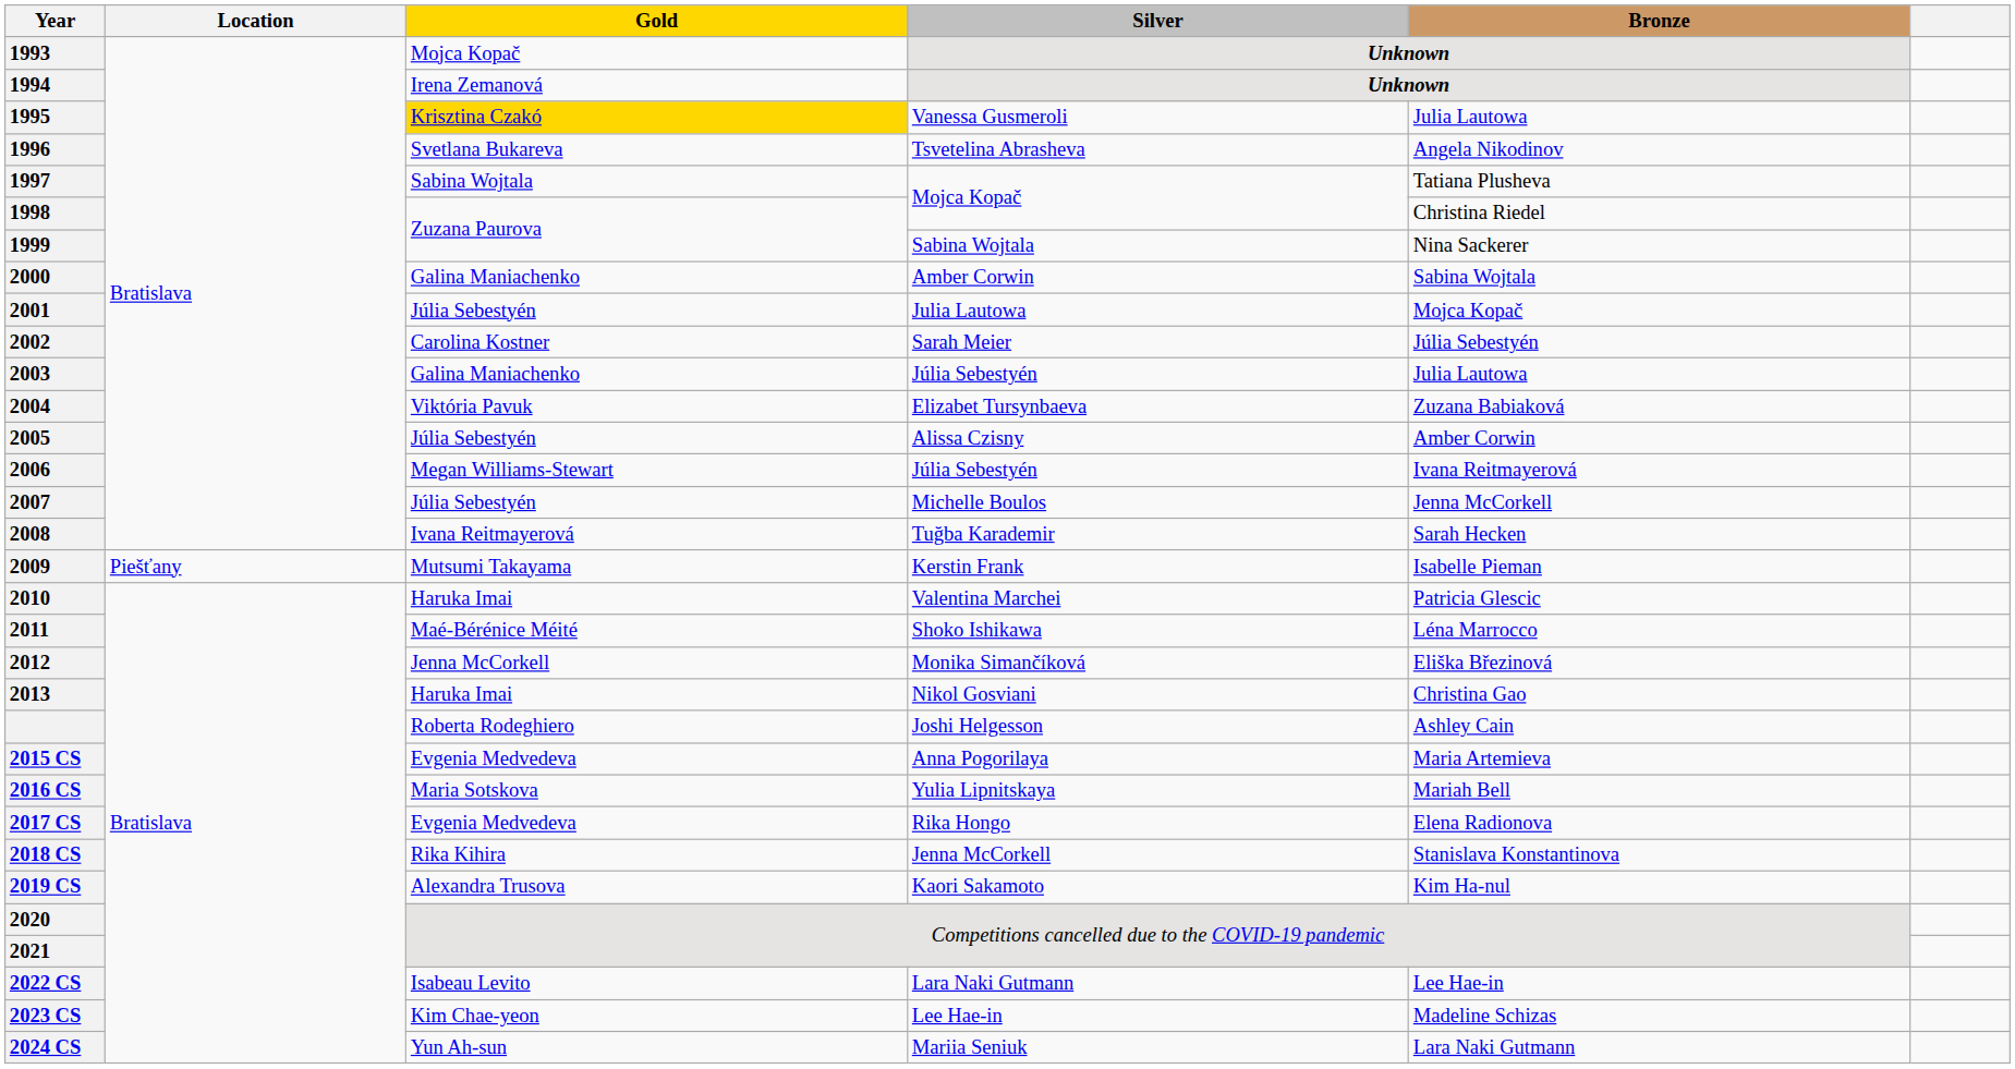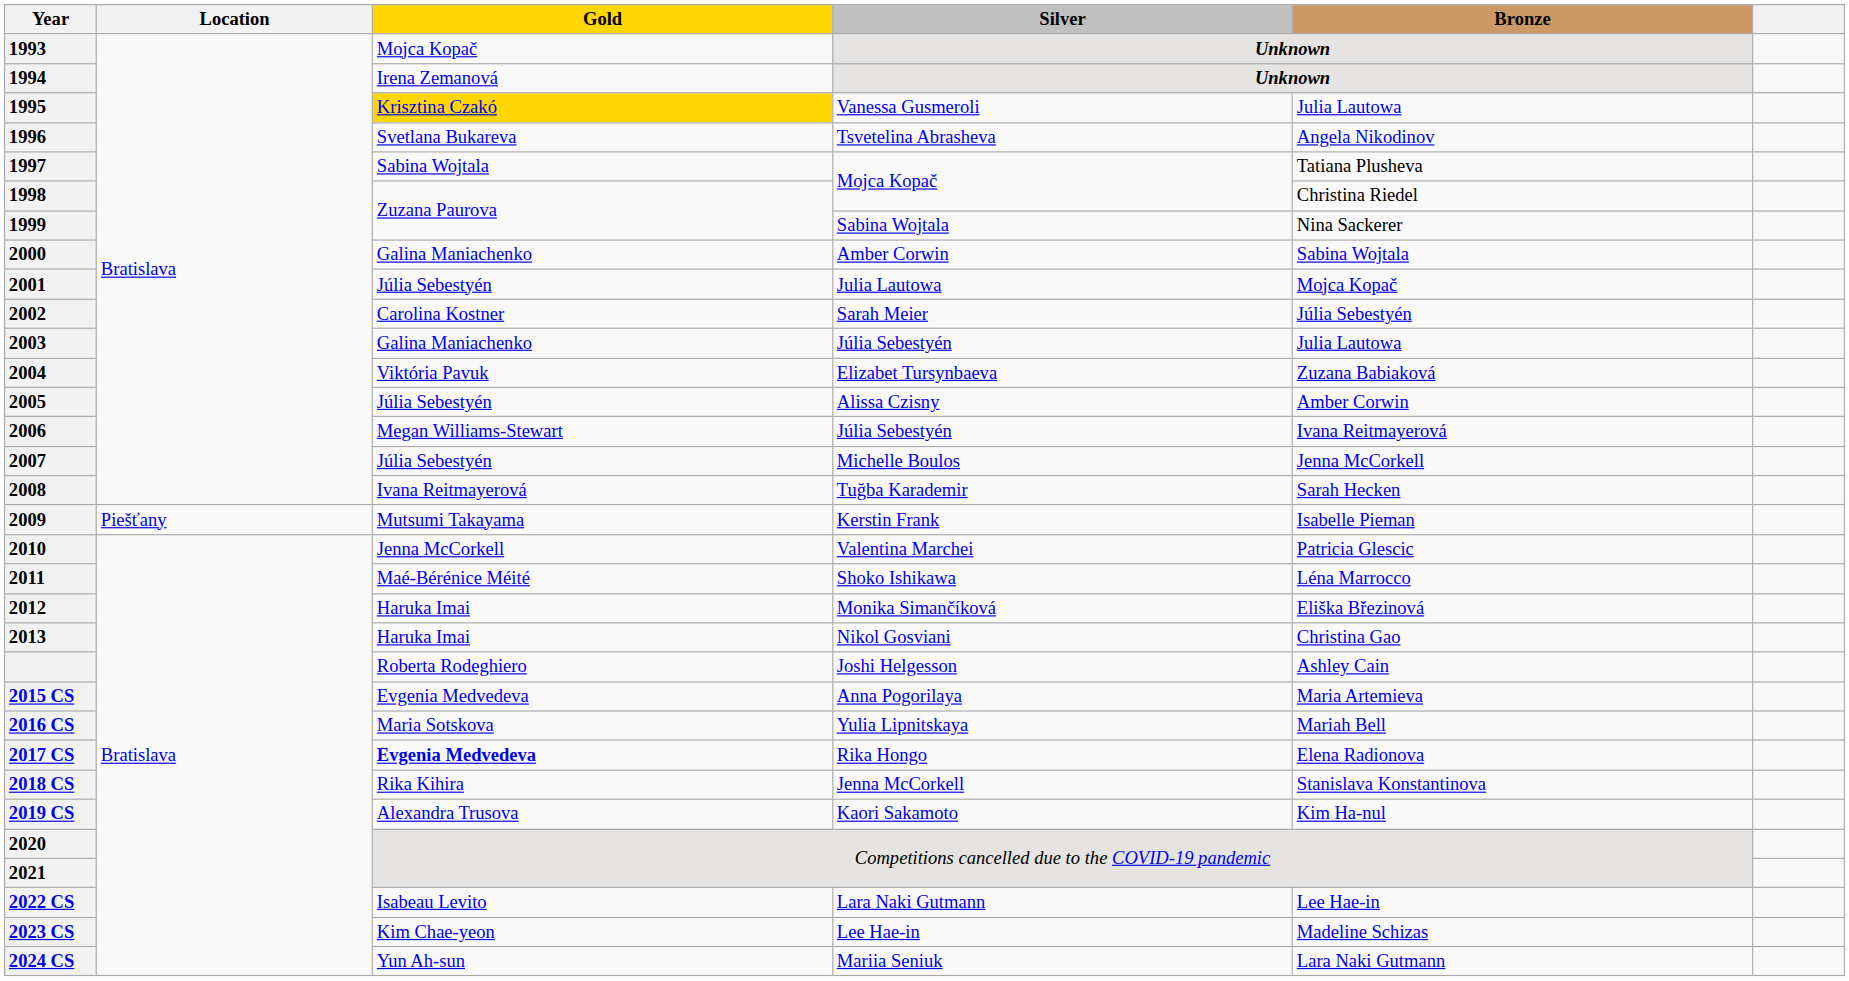2010 | Gold: Haruka Imai -> Jenna McCorkell
2012 | Gold: Jenna McCorkell -> Haruka Imai
2017 CS | Gold: normal -> bold
